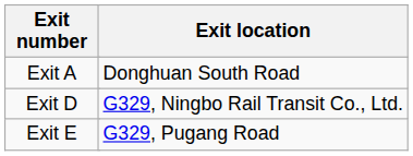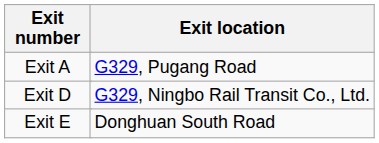Exit A | Exit location: Donghuan South Road -> G329, Pugang Road
Exit E | Exit location: G329, Pugang Road -> Donghuan South Road
